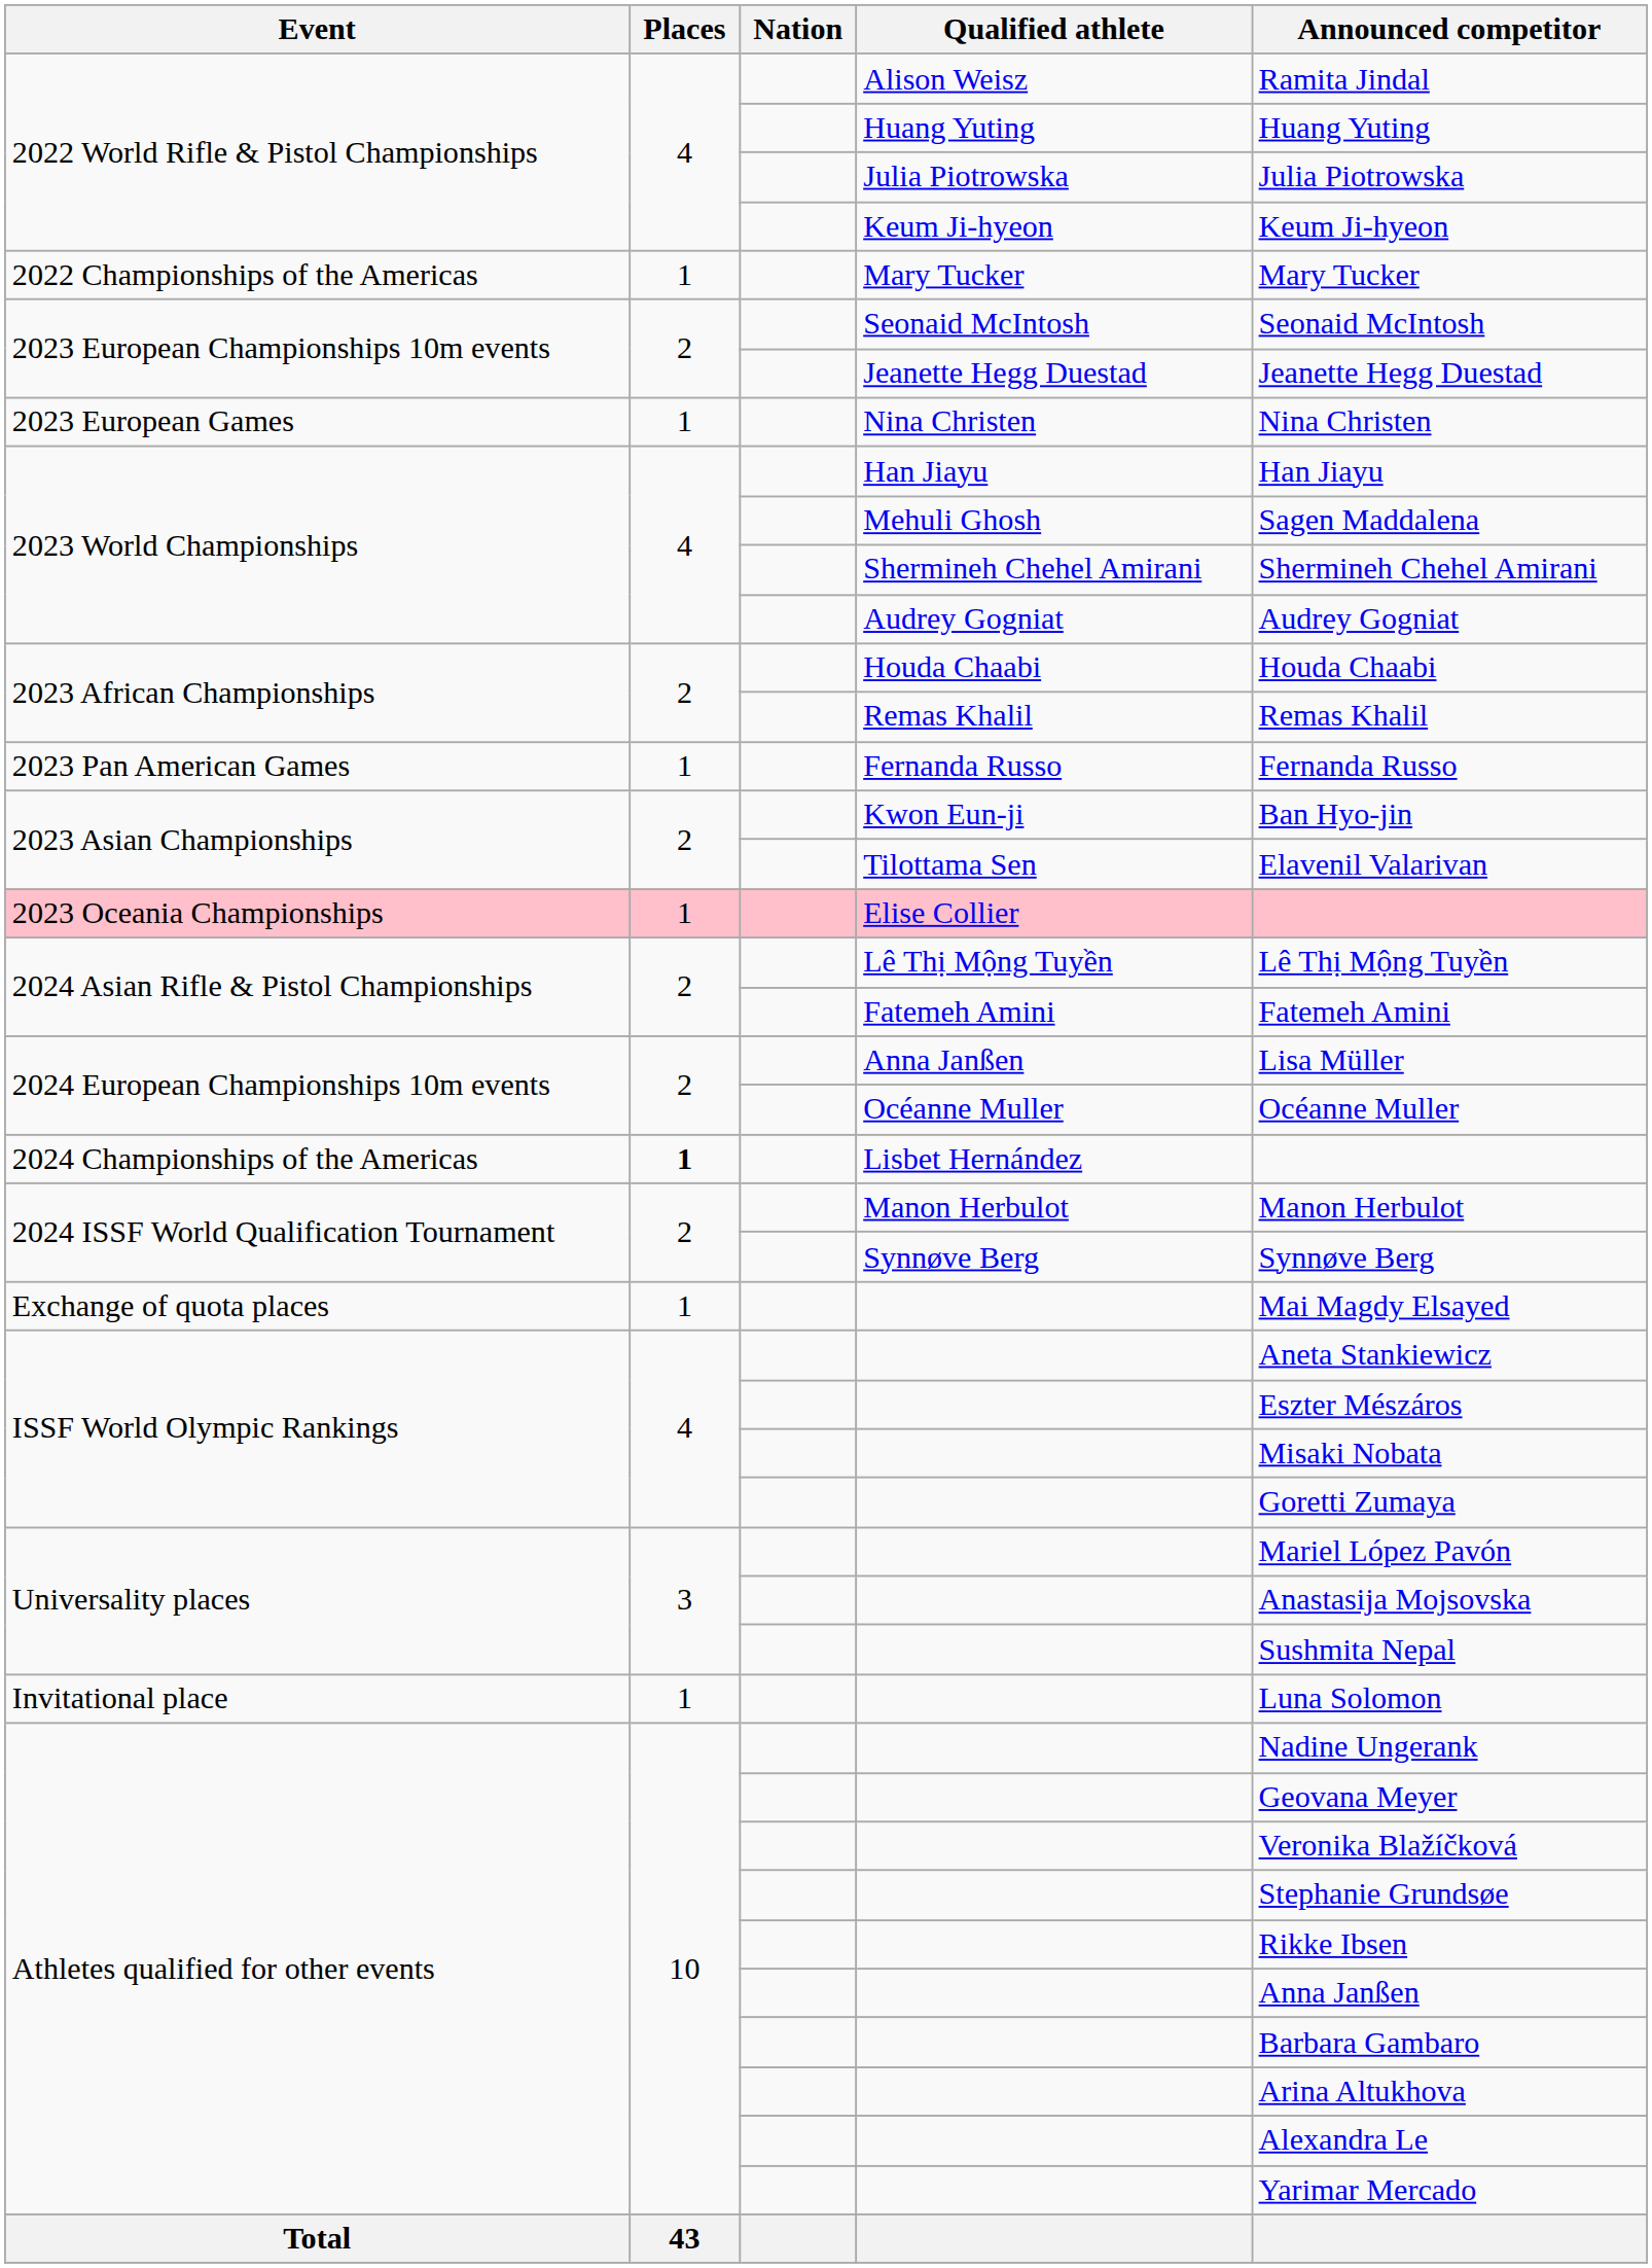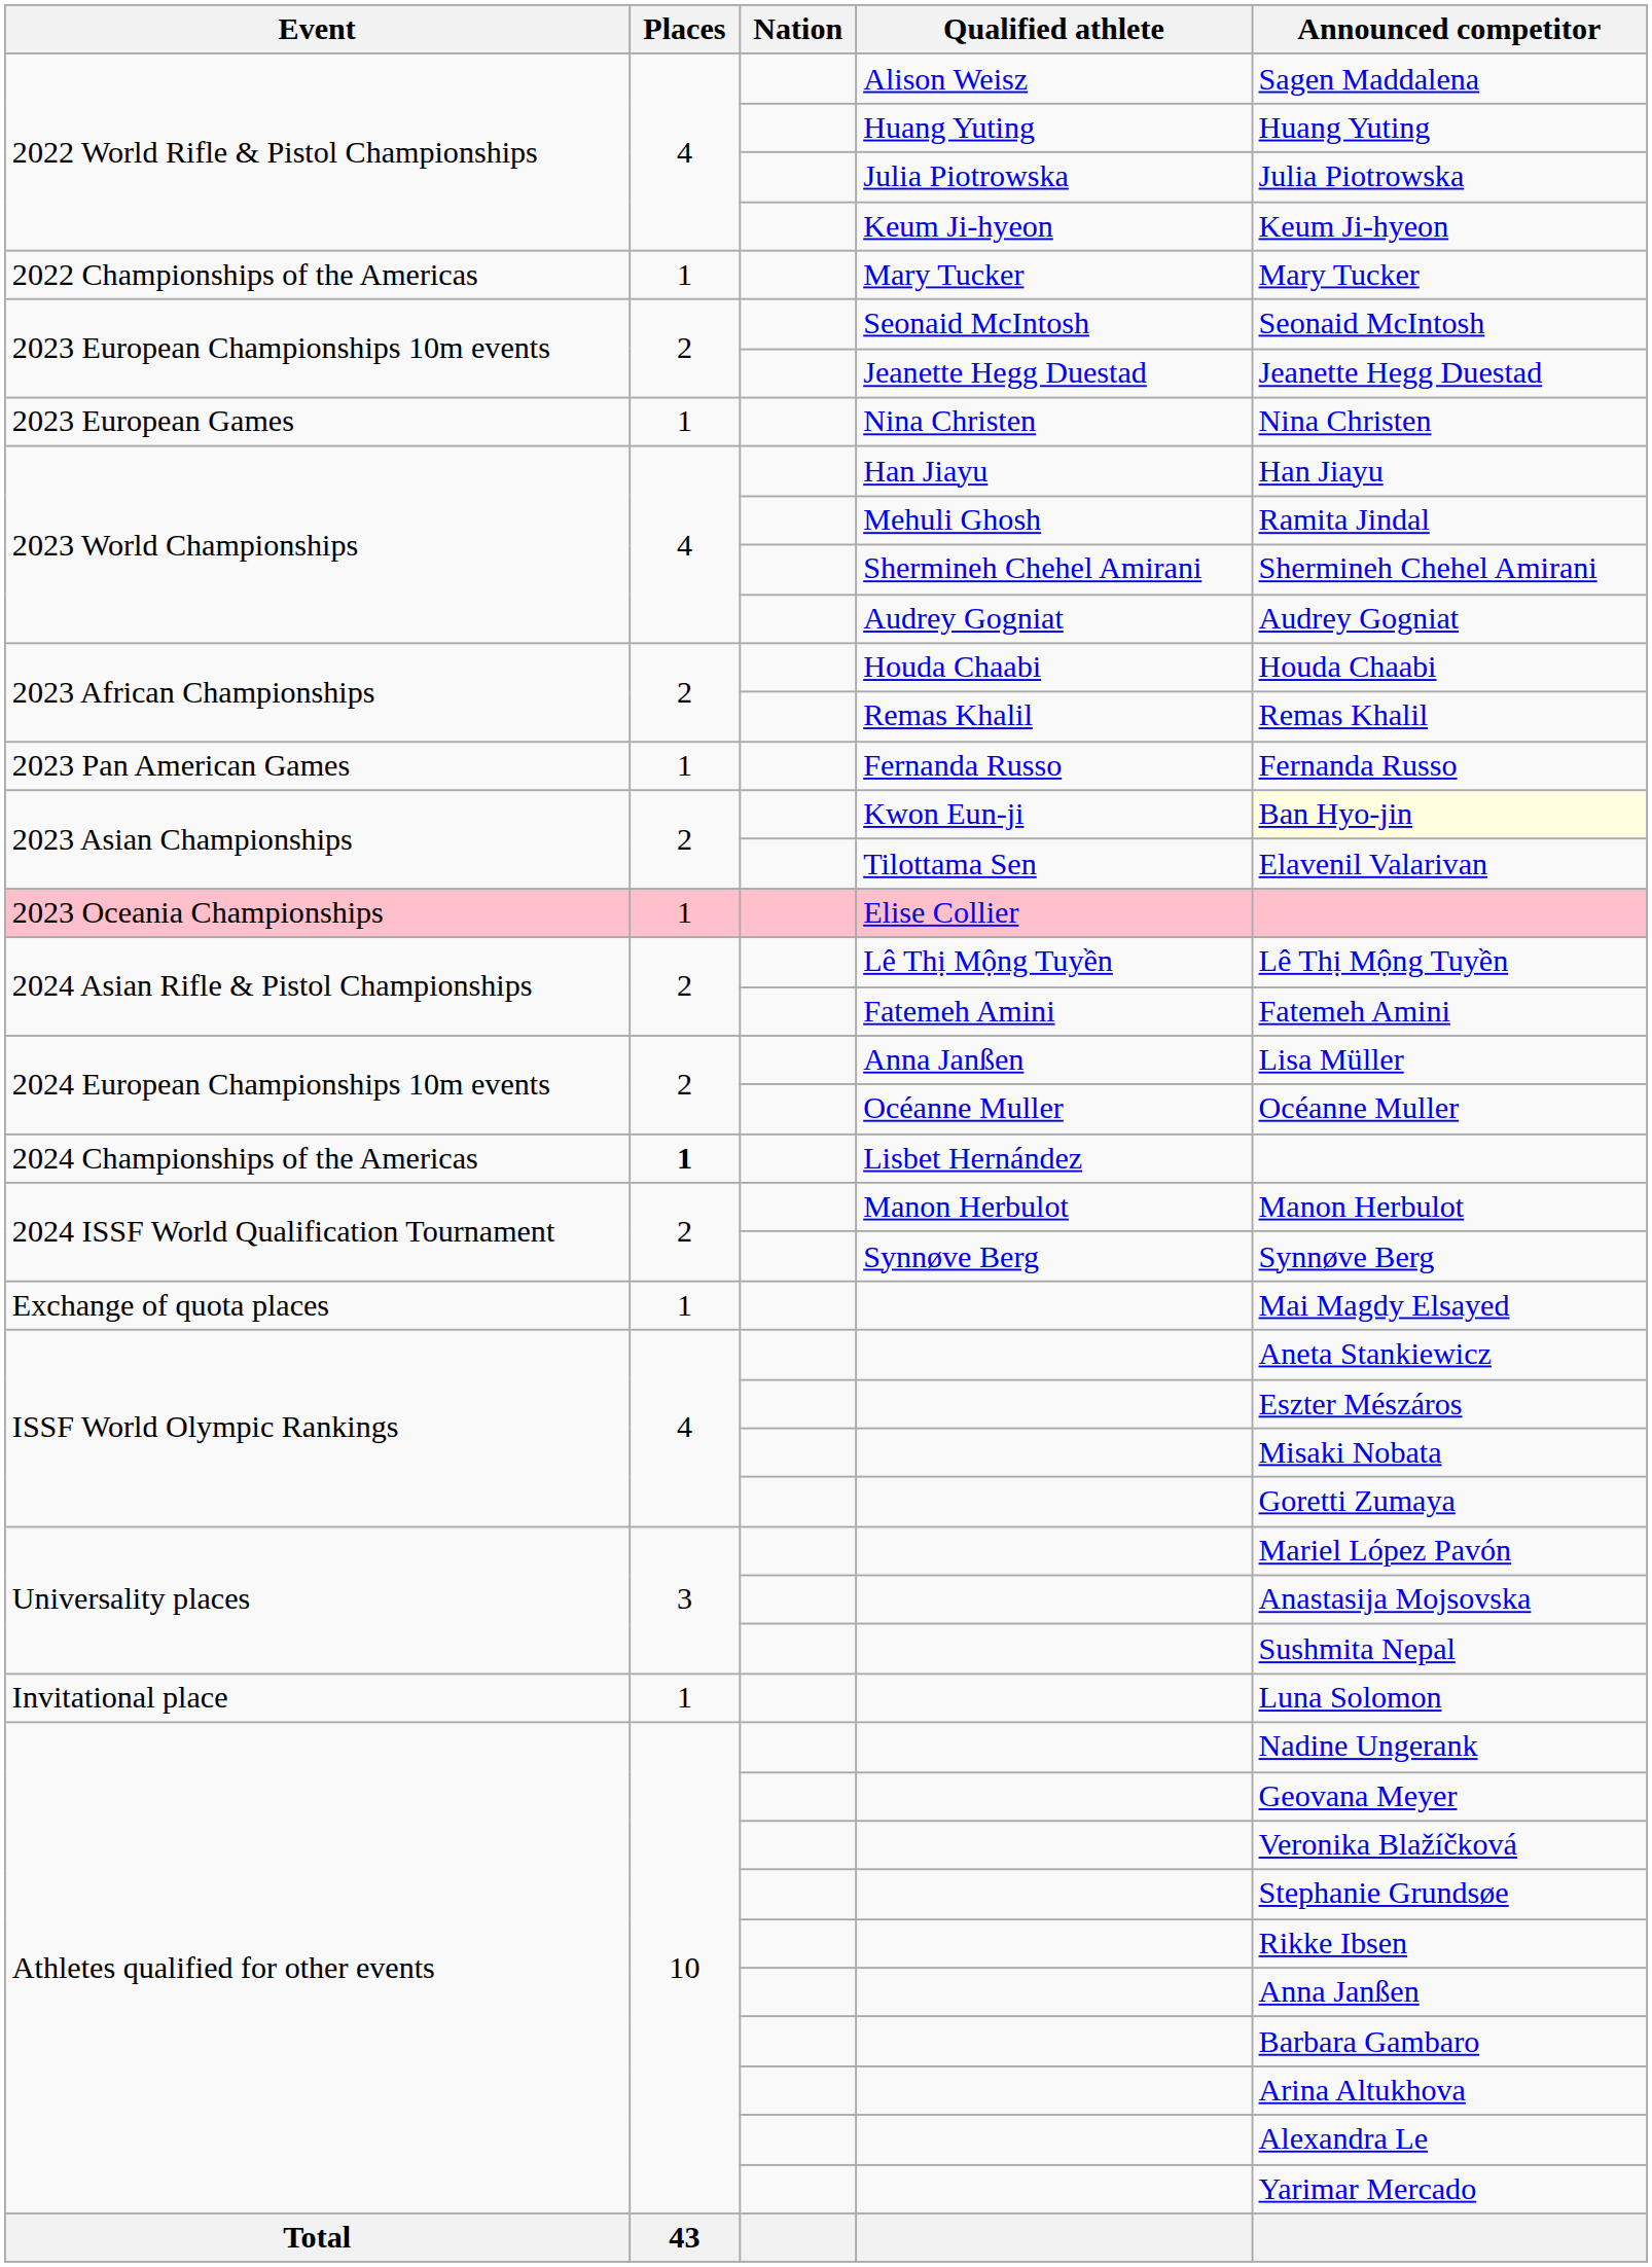Alison Weisz | Announced competitor: Ramita Jindal -> Sagen Maddalena
Mehuli Ghosh | Announced competitor: Sagen Maddalena -> Ramita Jindal
Kwon Eun-ji | Announced competitor: no background -> lightyellow background
